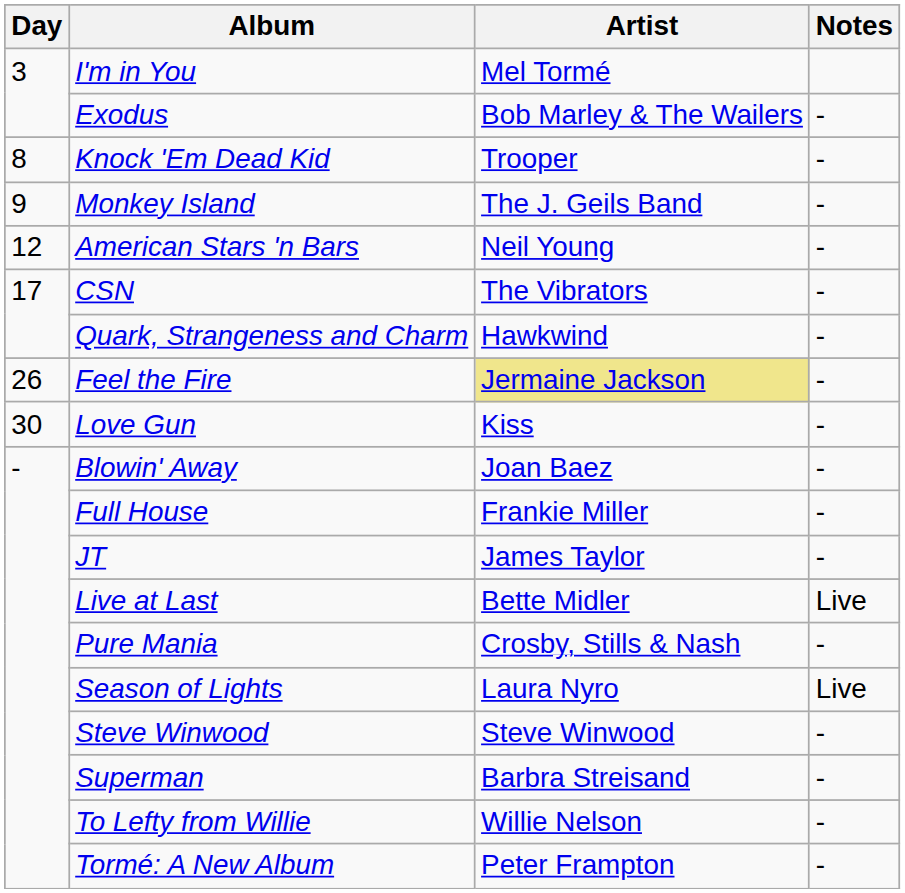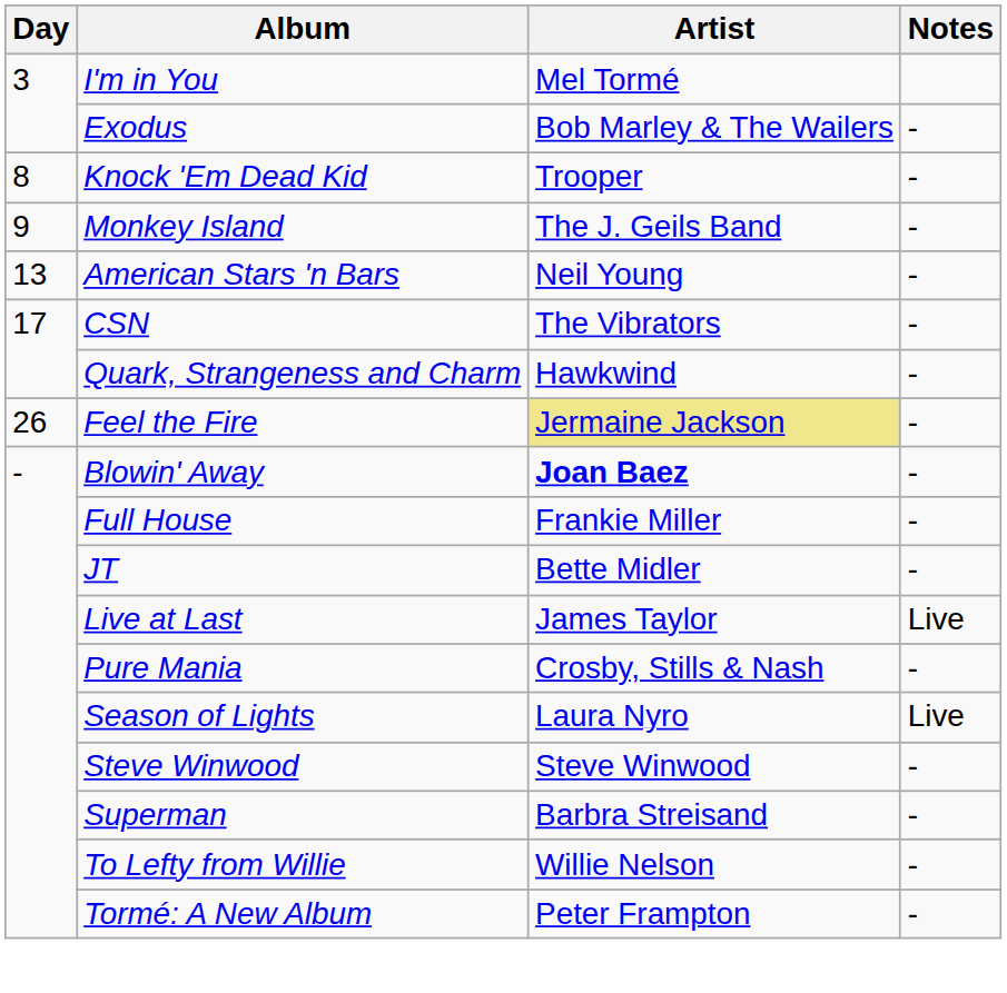American Stars 'n Bars | Day: 12 -> 13
- row: 30 | Love Gun | Kiss | -
Blowin' Away | Artist: normal -> bold
JT | Artist: James Taylor -> Bette Midler
Live at Last | Artist: Bette Midler -> James Taylor
